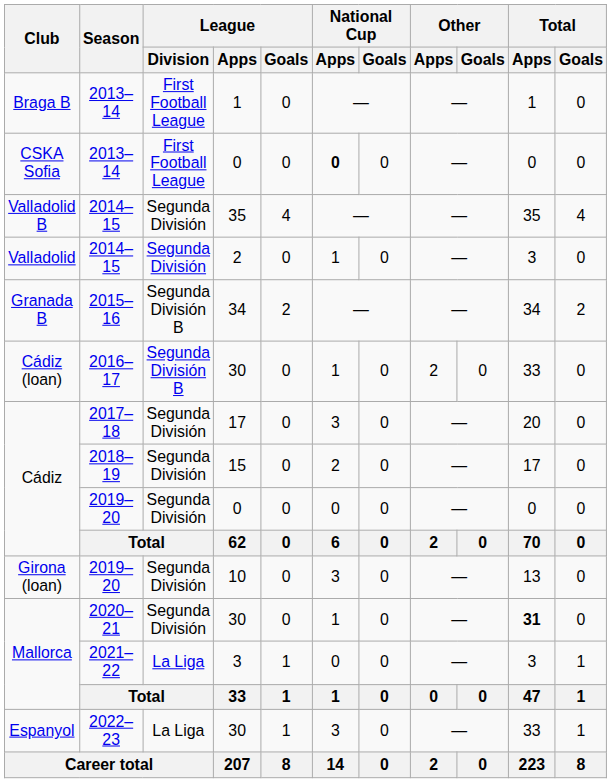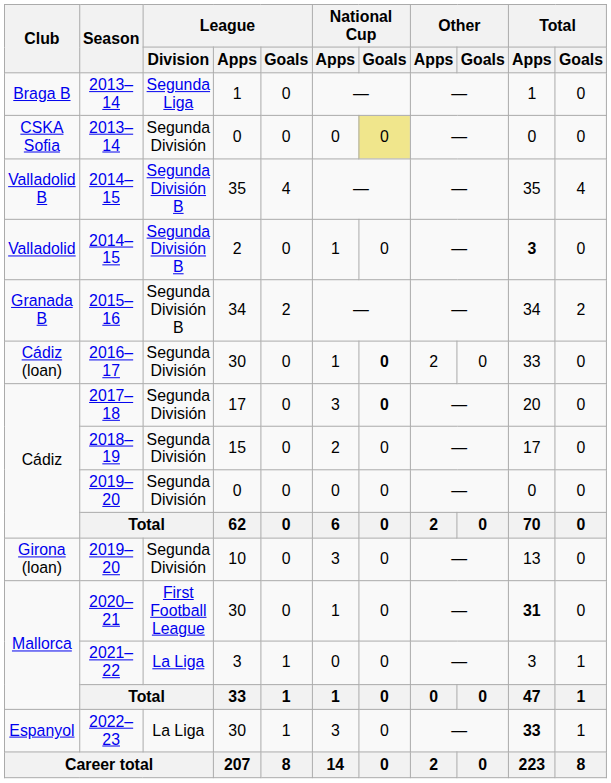Braga B | League / Division: First Football League -> Segunda Liga
CSKA Sofia | League / Division: First Football League -> Segunda División
CSKA Sofia | National Cup / Apps: bold -> normal
CSKA Sofia | National Cup / Goals: no background -> khaki background
Valladolid B | League / Division: Segunda División -> Segunda División B
Valladolid | League / Division: Segunda División -> Segunda División B
Valladolid | Total / Apps: normal -> bold
Cádiz (loan) | League / Division: Segunda División B -> Segunda División
Cádiz (loan) | National Cup / Goals: normal -> bold
Cádiz / 2017–18 | National Cup / Goals: normal -> bold
Mallorca / 2020–21 | League / Division: Segunda División -> First Football League
Espanyol | Total / Apps: normal -> bold
